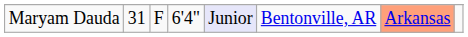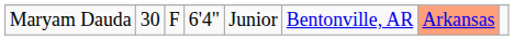Maryam Dauda | column 2: 31 -> 30
Maryam Dauda | column 5: lavender background -> no background
